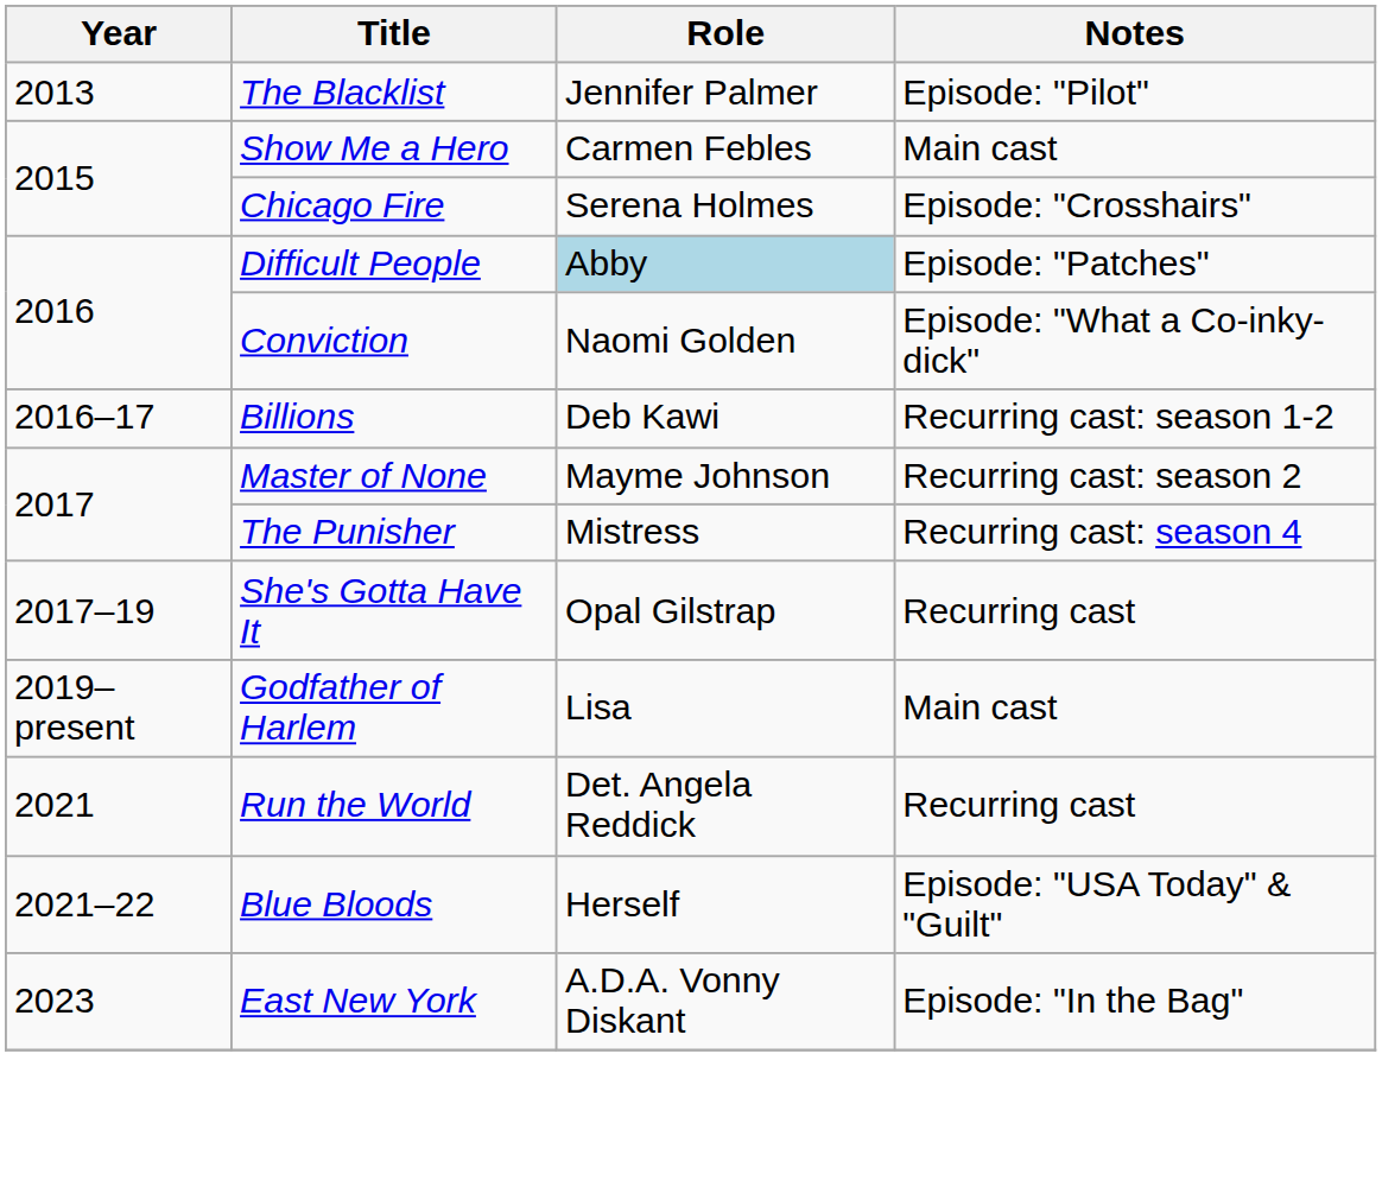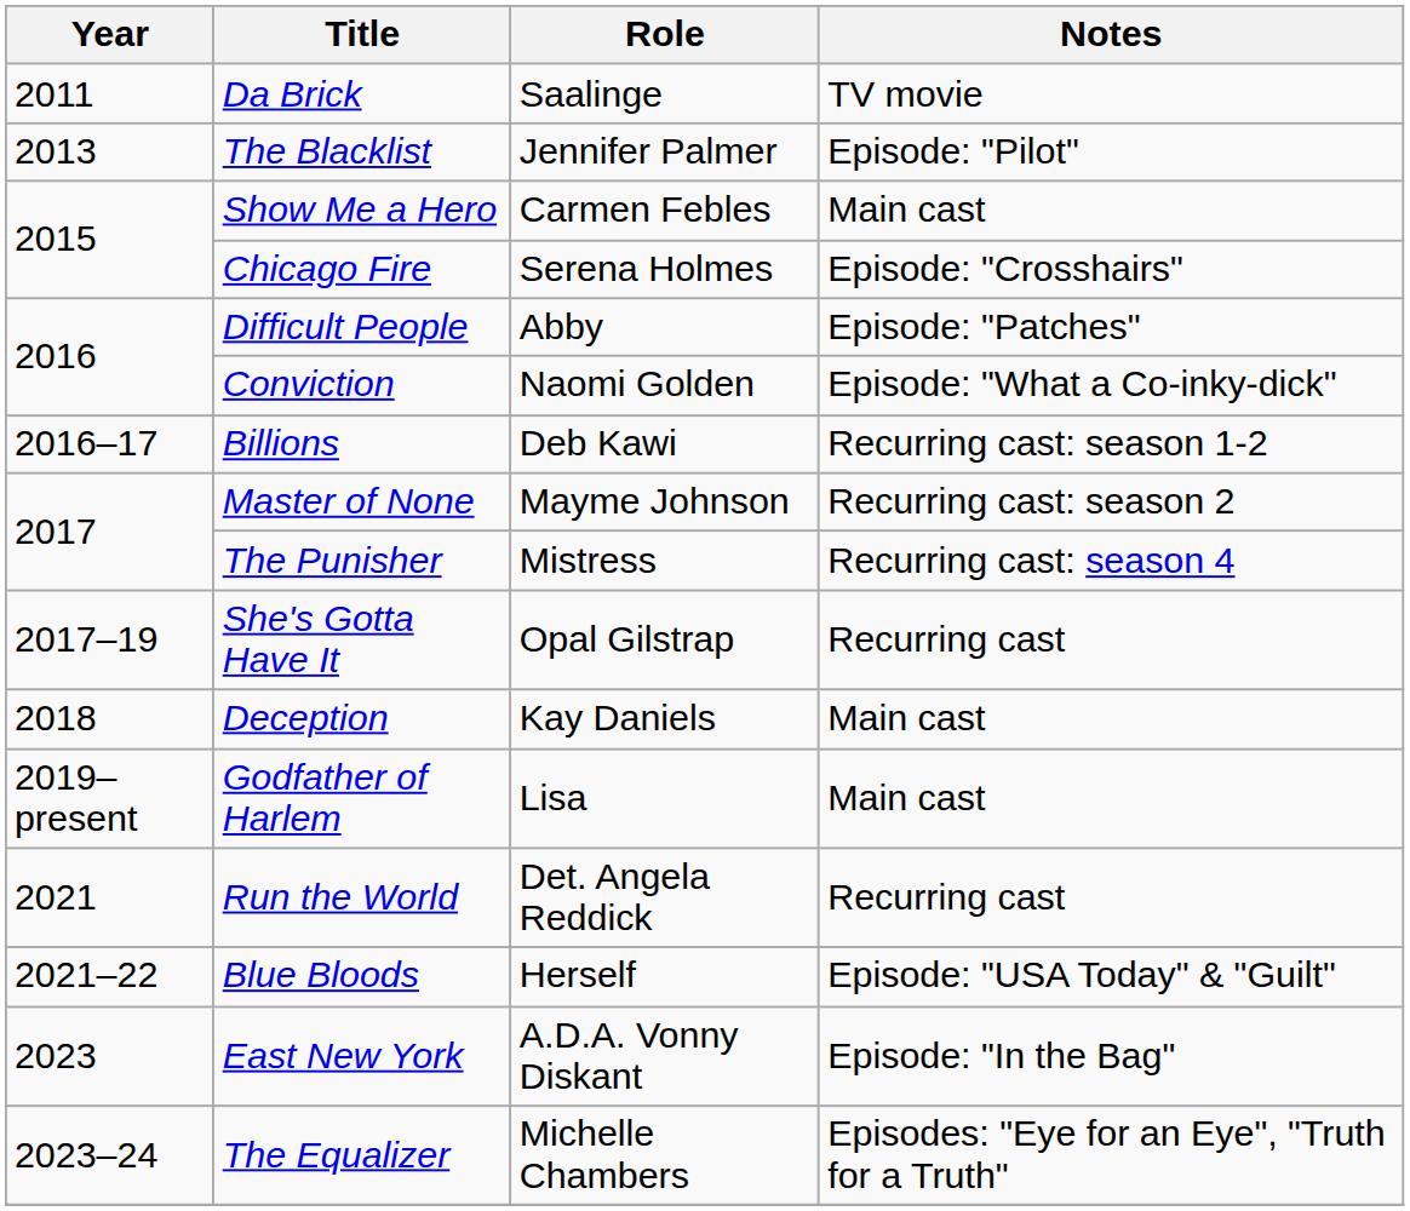+ row: 2011 | Da Brick | Saalinge | TV movie
Difficult People | Role: lightblue background -> no background
+ row: 2018 | Deception | Kay Daniels | Main cast
+ row: 2023–24 | The Equalizer | Michelle Chambers | Episodes: "Eye for an Eye", "Truth for a Truth"
